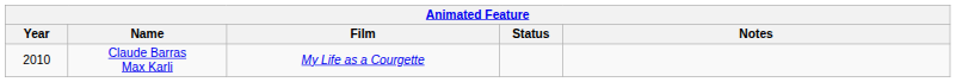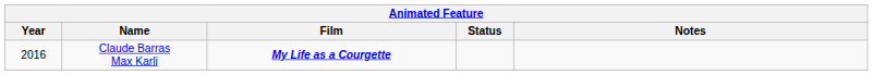Claude Barras Max Karli | Year: 2010 -> 2016
Claude Barras Max Karli | Film: normal -> bold
